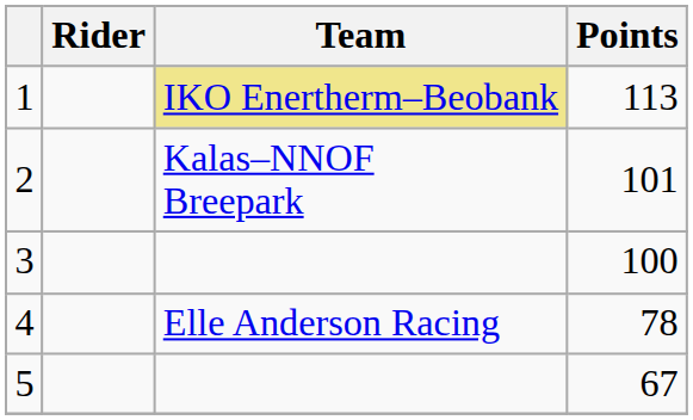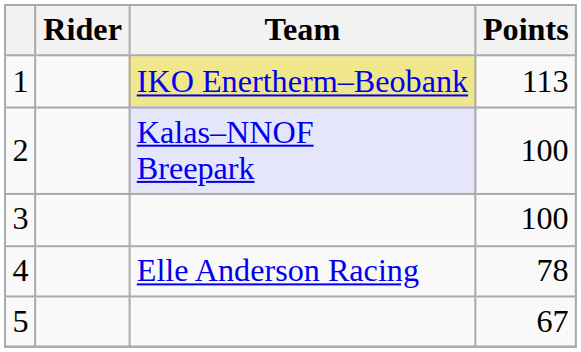2 | Team: no background -> lavender background
2 | Points: 101 -> 100
